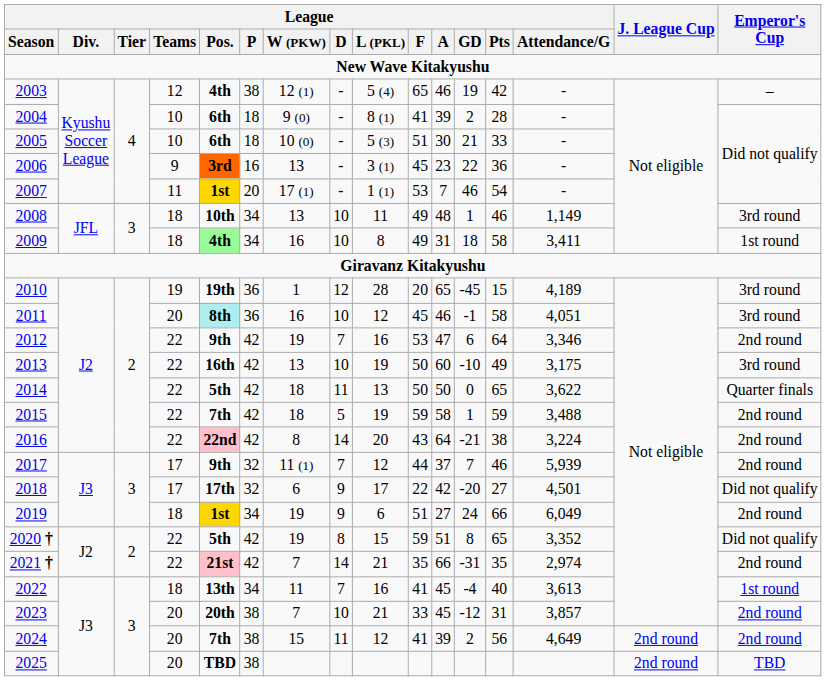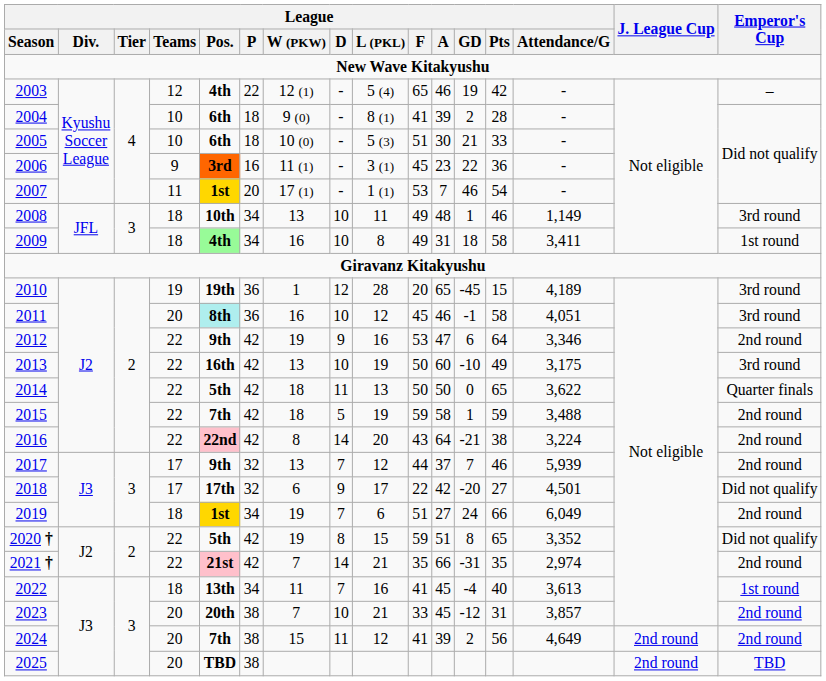2003 | League / P: 38 -> 22
2006 | League / W (PKW): 13 -> 11 (1)
2012 | League / D: 7 -> 9
2017 | League / W (PKW): 11 (1) -> 13
2019 | League / D: 9 -> 7
